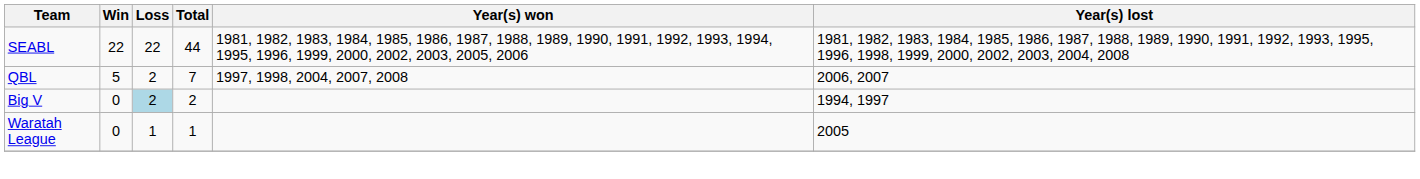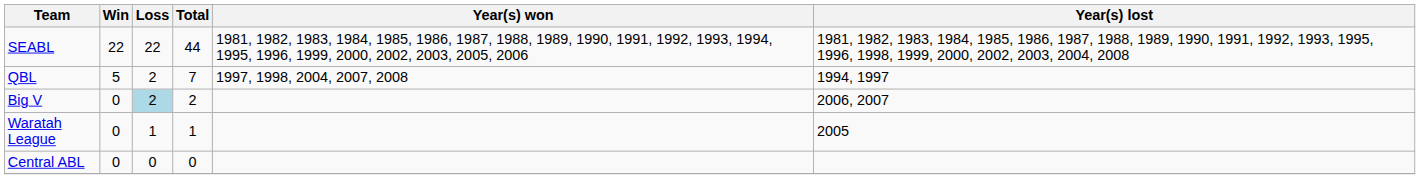QBL | Year(s) lost: 2006, 2007 -> 1994, 1997
Big V | Year(s) lost: 1994, 1997 -> 2006, 2007
+ row: Central ABL | 0 | 0 | 0
